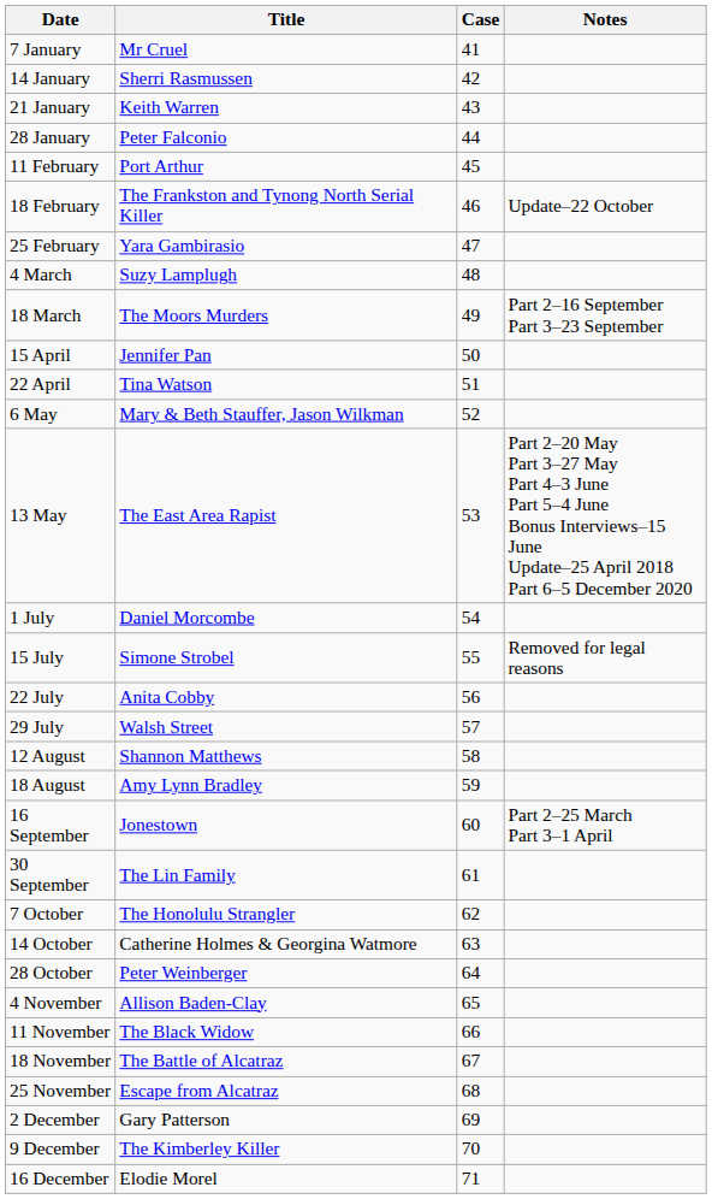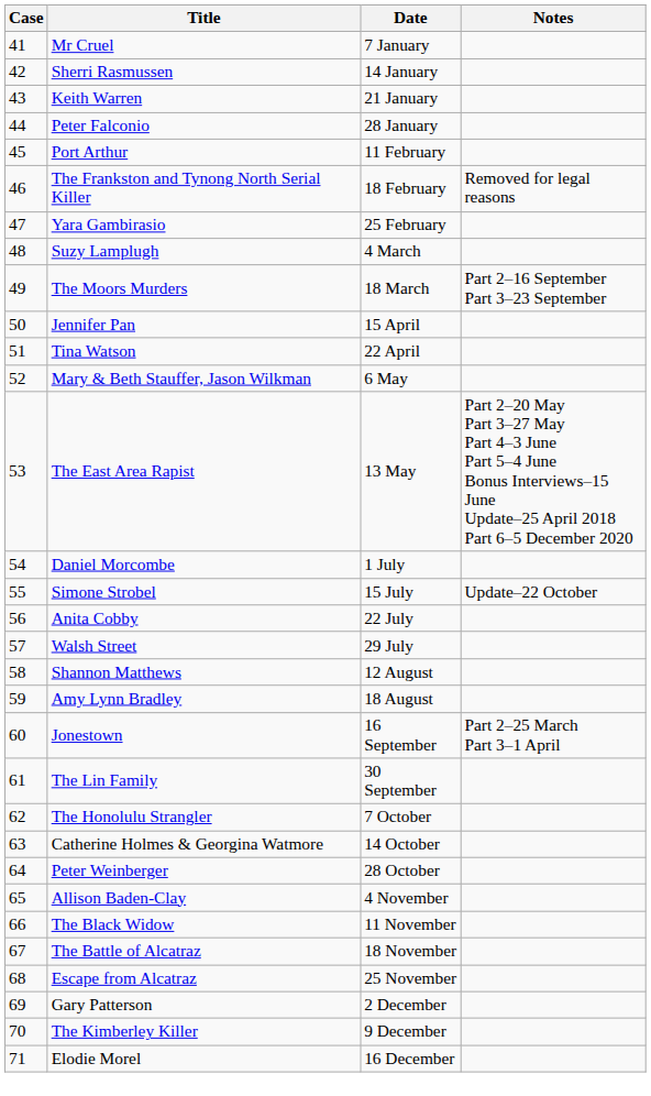columns swapped: Case <-> Date
The Frankston and Tynong North Serial Killer | Notes: Update–22 October -> Removed for legal reasons
Simone Strobel | Notes: Removed for legal reasons -> Update–22 October
